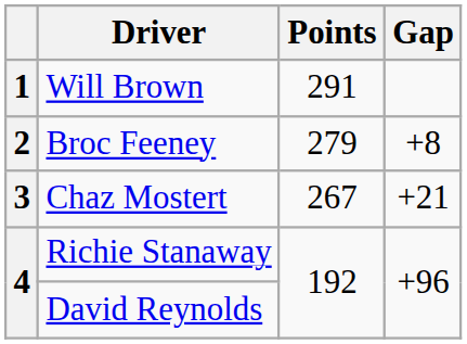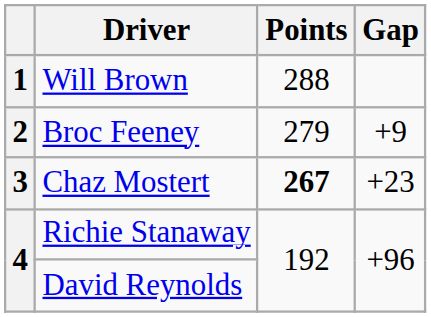Will Brown | Points: 291 -> 288
Broc Feeney | Gap: +8 -> +9
Chaz Mostert | Points: normal -> bold
Chaz Mostert | Gap: +21 -> +23
